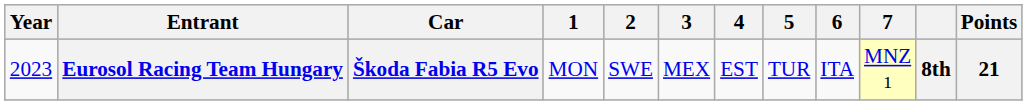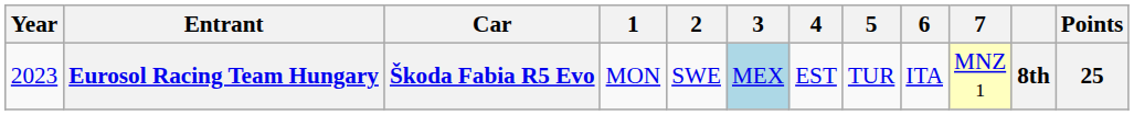Eurosol Racing Team Hungary | 3: no background -> lightblue background
Eurosol Racing Team Hungary | Points: 21 -> 25
